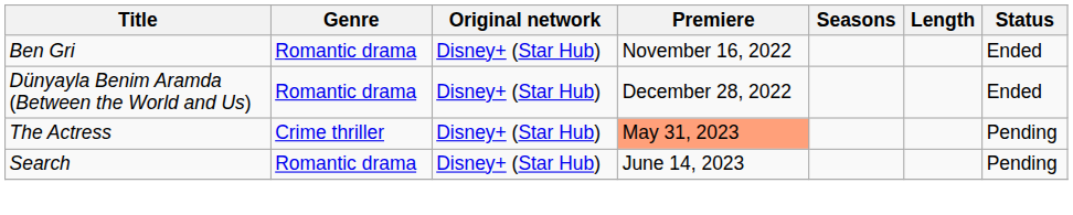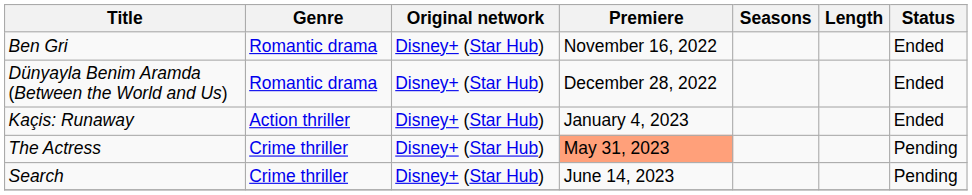+ row: Kaçis: Runaway | Action thriller | Disney+ (Star Hub) | January 4, 2023 | Ended
Search | Genre: Romantic drama -> Crime thriller
